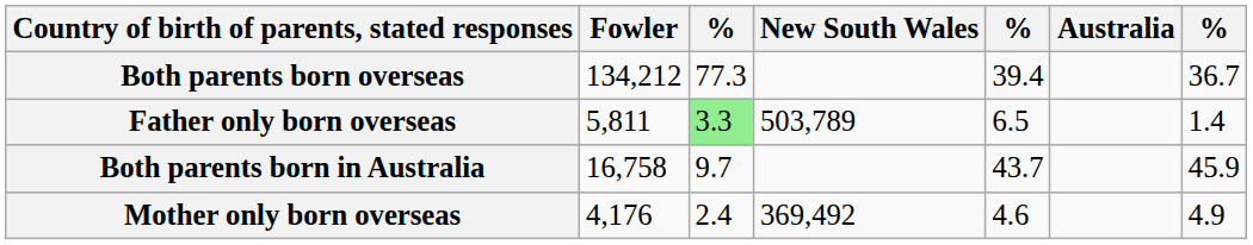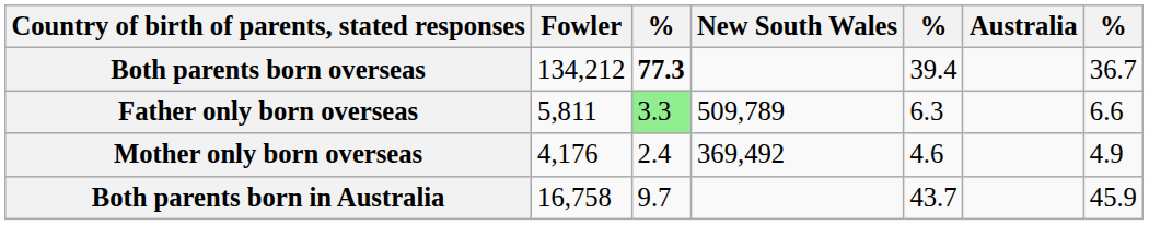Both parents born overseas | column 3: normal -> bold
Father only born overseas | New South Wales: 503,789 -> 509,789
Father only born overseas | column 5: 6.5 -> 6.3
Father only born overseas | column 7: 1.4 -> 6.6
rows swapped: Mother only born overseas <-> Both parents born in Australia
